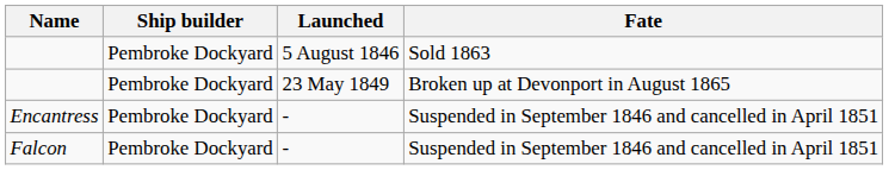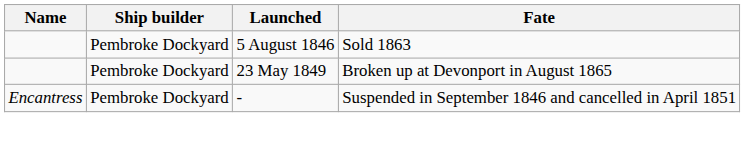- row: Falcon | Pembroke Dockyard | - | Suspended in September 1846 and cancelled in April 1851
